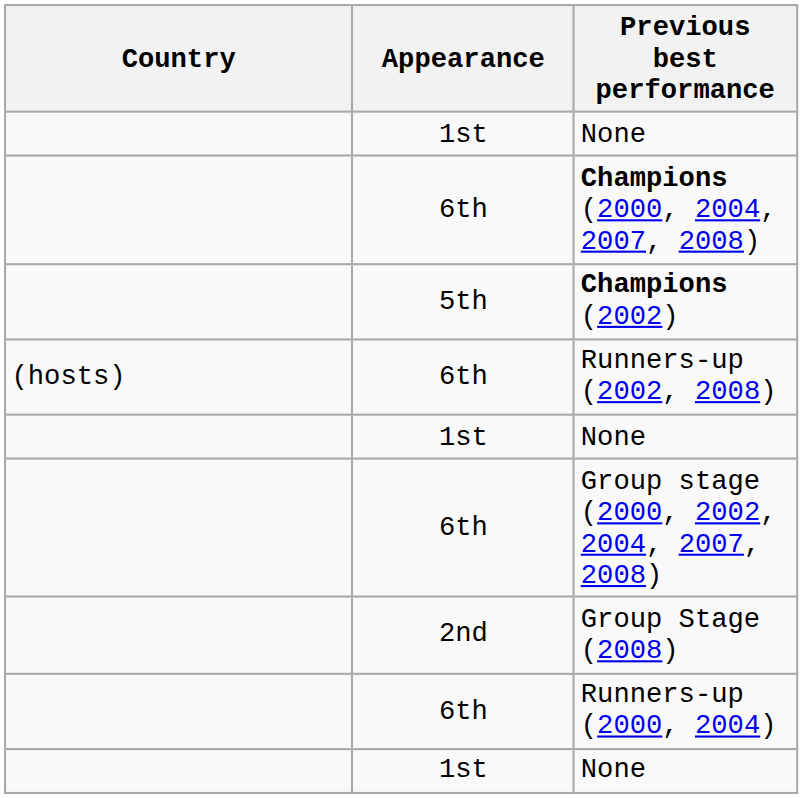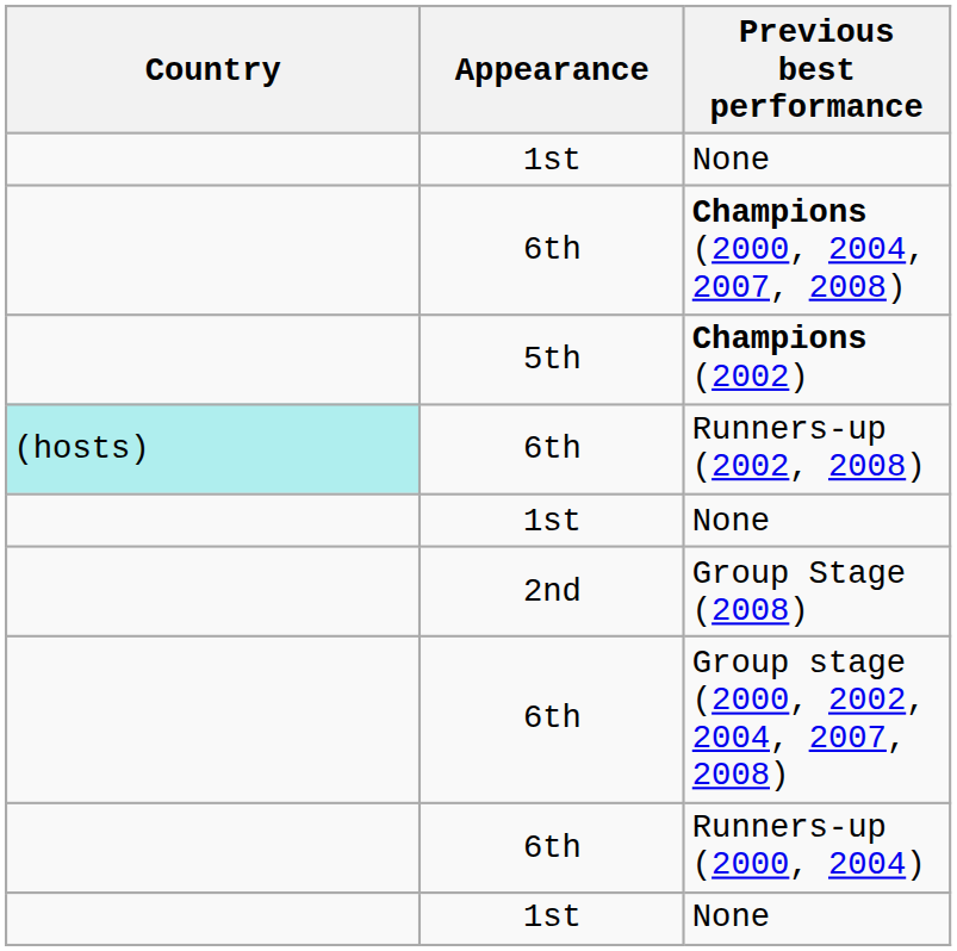Runners-up (2002, 2008) | Country: no background -> paleturquoise background
rows swapped: Group Stage (2008) <-> Group stage (2000, 2002, 2004, 2007, 2008)
